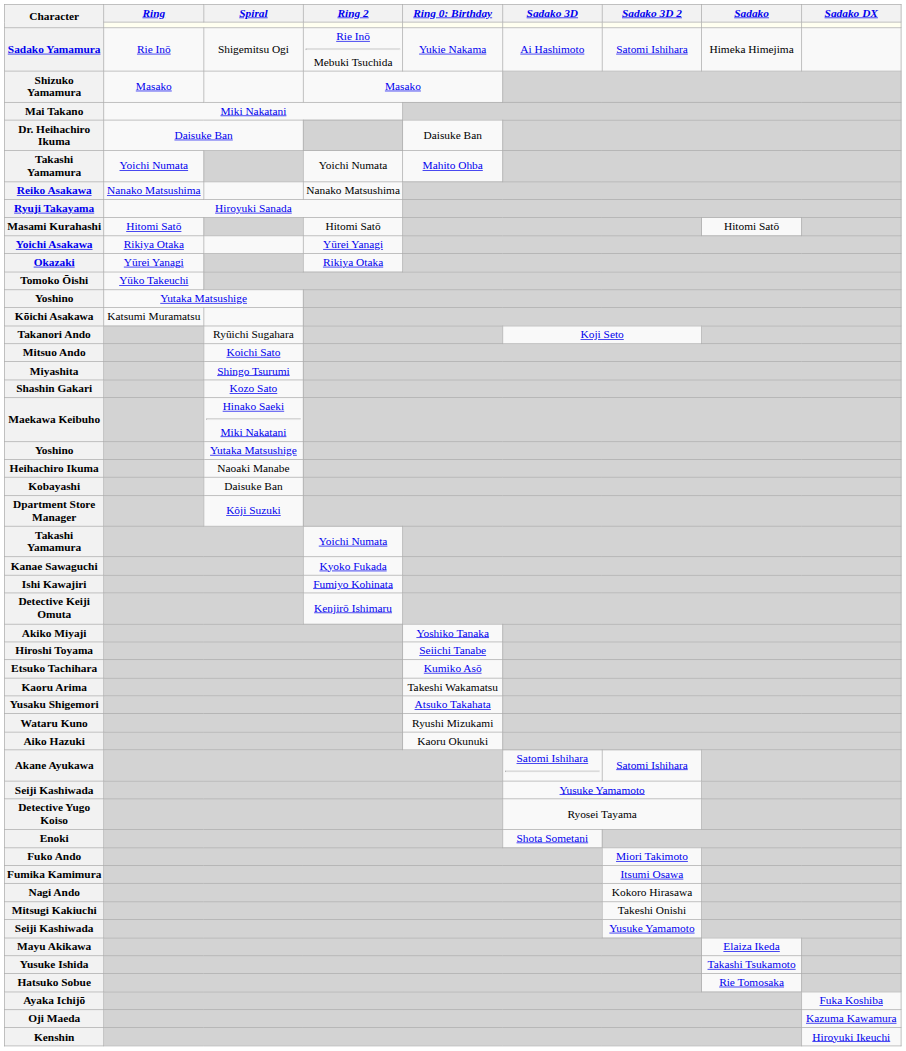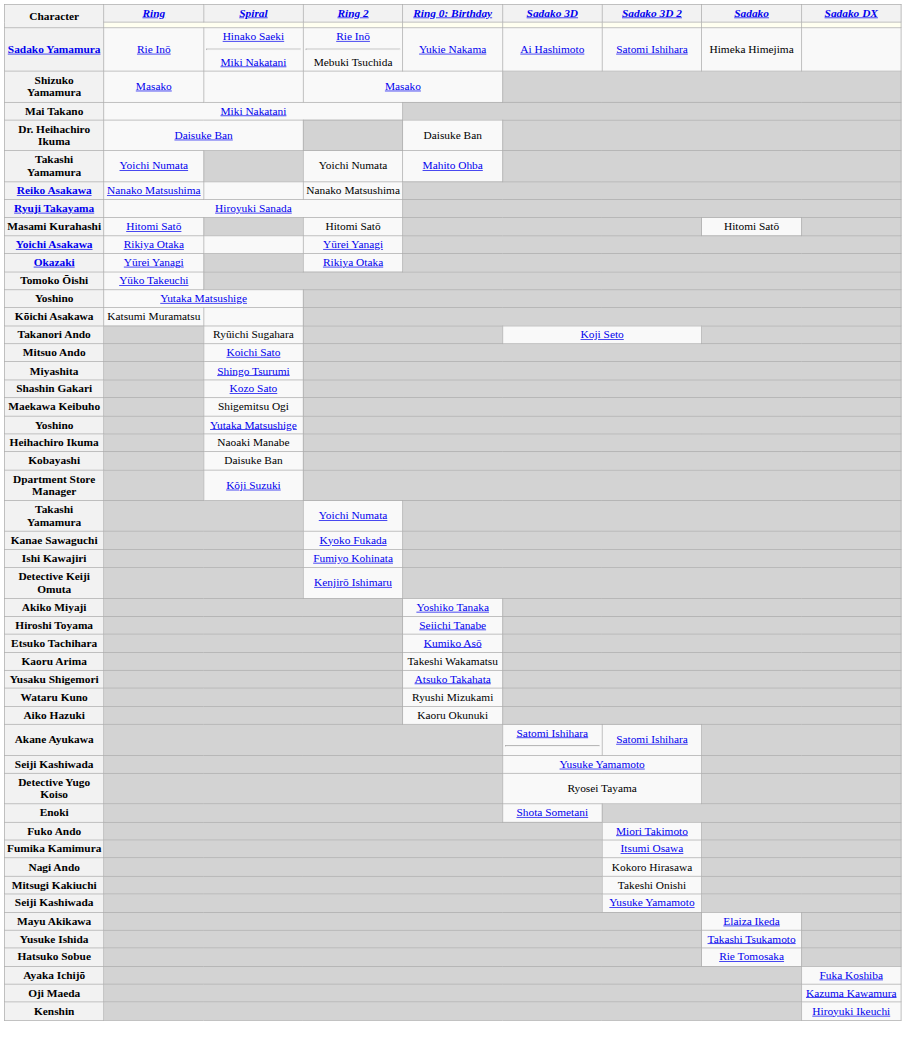Sadako Yamamura | Spiral: Shigemitsu Ogi -> Hinako Saeki Miki Nakatani
Maekawa Keibuho | Spiral: Hinako Saeki Miki Nakatani -> Shigemitsu Ogi
